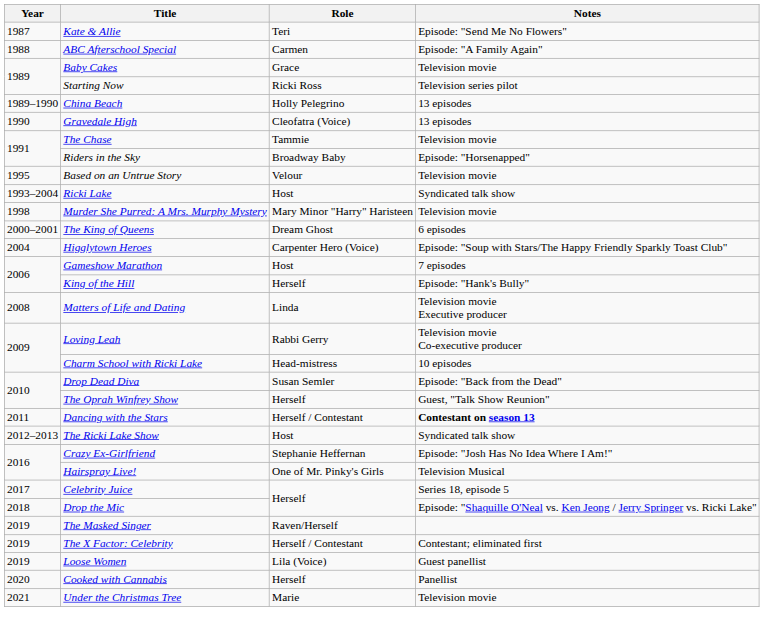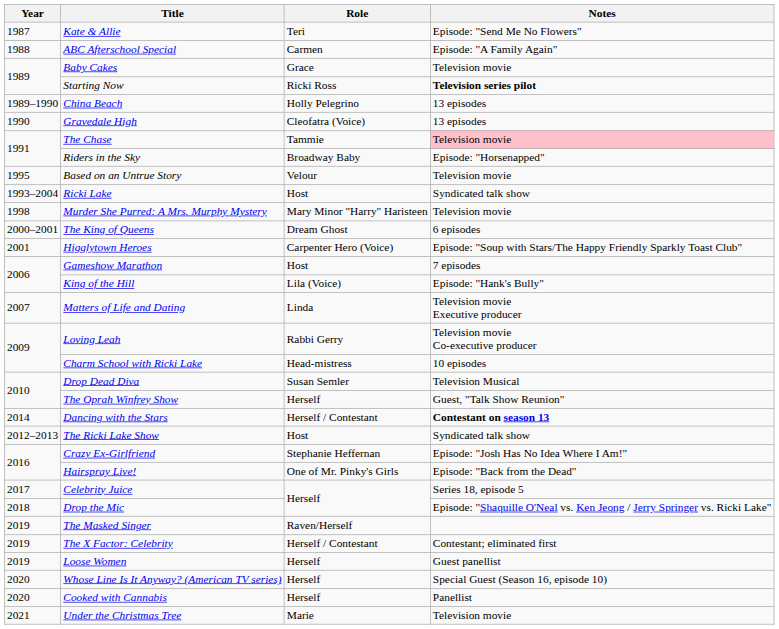Starting Now | Notes: normal -> bold
The Chase | Notes: no background -> pink background
Higglytown Heroes | Year: 2004 -> 2001
King of the Hill | Role: Herself -> Lila (Voice)
Matters of Life and Dating | Year: 2008 -> 2007
Drop Dead Diva | Notes: Episode: "Back from the Dead" -> Television Musical
Dancing with the Stars | Year: 2011 -> 2014
Hairspray Live! | Notes: Television Musical -> Episode: "Back from the Dead"
Loose Women | Role: Lila (Voice) -> Herself
+ row: 2020 | Whose Line Is It Anyway? (American TV series) | Herself | Special Guest (Season 16, episode 10)
